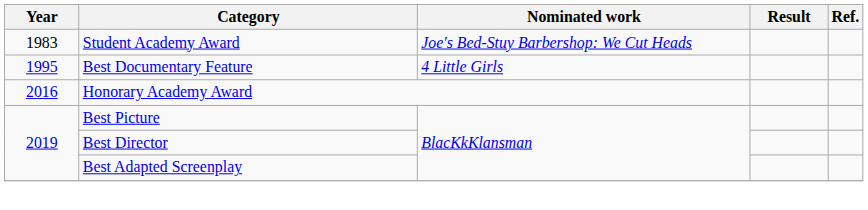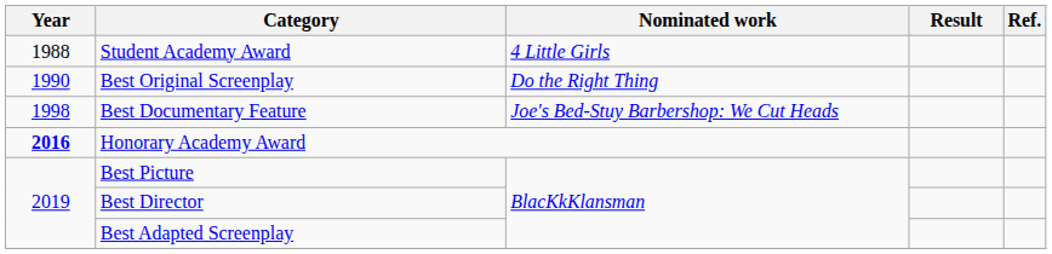Student Academy Award | Year: 1983 -> 1988
Student Academy Award | Nominated work: Joe's Bed-Stuy Barbershop: We Cut Heads -> 4 Little Girls
+ row: 1990 | Best Original Screenplay | Do the Right Thing
Best Documentary Feature | Year: 1995 -> 1998
Best Documentary Feature | Nominated work: 4 Little Girls -> Joe's Bed-Stuy Barbershop: We Cut Heads
Honorary Academy Award | Year: normal -> bold
